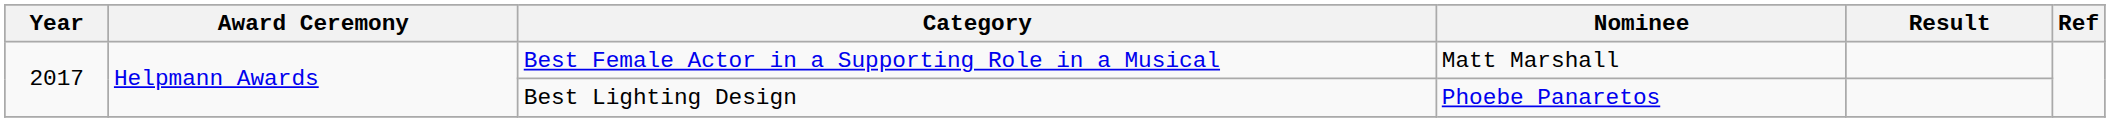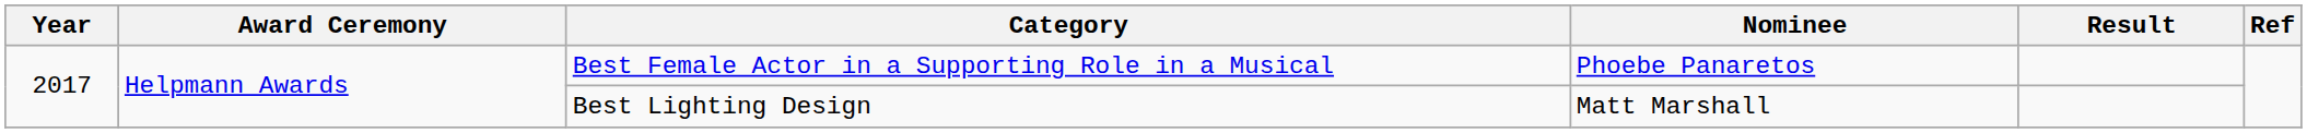Best Female Actor in a Supporting Role in a Musical | Nominee: Matt Marshall -> Phoebe Panaretos
Best Lighting Design | Nominee: Phoebe Panaretos -> Matt Marshall
